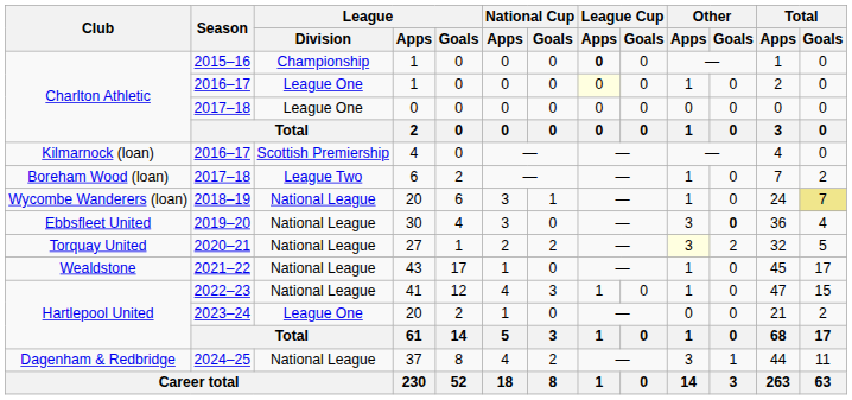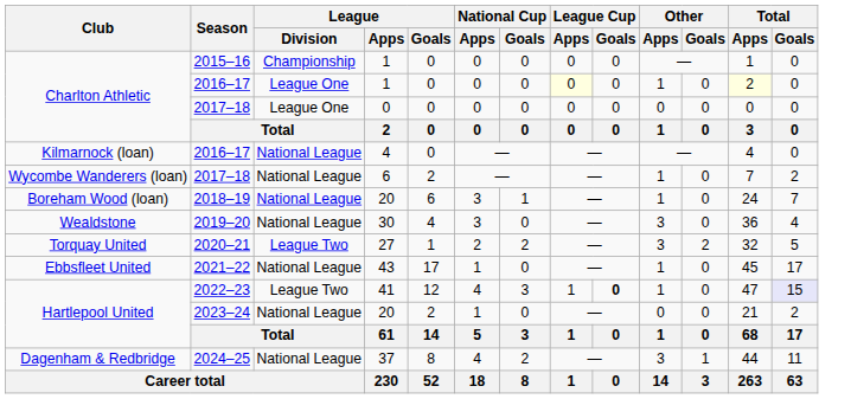2015–16 | League Cup / Apps: bold -> normal
2016–17 / 1 | Total / Apps: no background -> lightyellow background
2016–17 / 4 | League / Division: Scottish Premiership -> National League
2017–18 / 6 | Club: Boreham Wood (loan) -> Wycombe Wanderers (loan)
2017–18 / 6 | League / Division: League Two -> National League
2018–19 | Club: Wycombe Wanderers (loan) -> Boreham Wood (loan)
2018–19 | Total / Goals: khaki background -> no background
2019–20 | Club: Ebbsfleet United -> Wealdstone
2019–20 | Other / Goals: bold -> normal
2020–21 | League / Division: National League -> League Two
2020–21 | Other / Apps: lightyellow background -> no background
2021–22 | Club: Wealdstone -> Ebbsfleet United
2022–23 | League / Division: National League -> League Two
2022–23 | League Cup / Goals: normal -> bold
2022–23 | Total / Goals: no background -> lavender background
2023–24 | League / Division: League One -> National League
